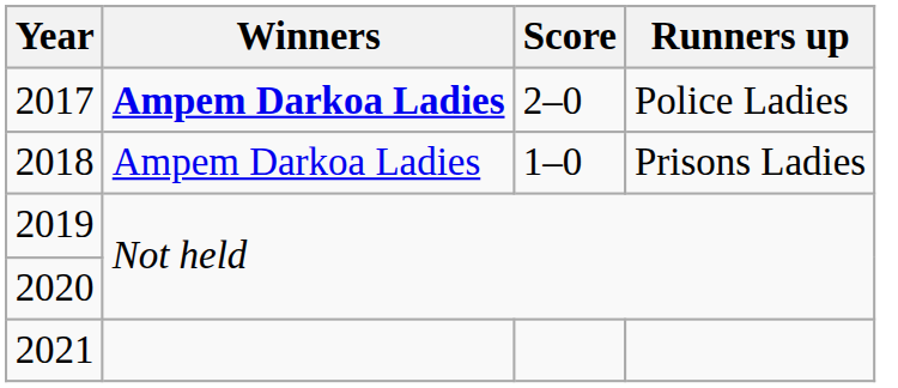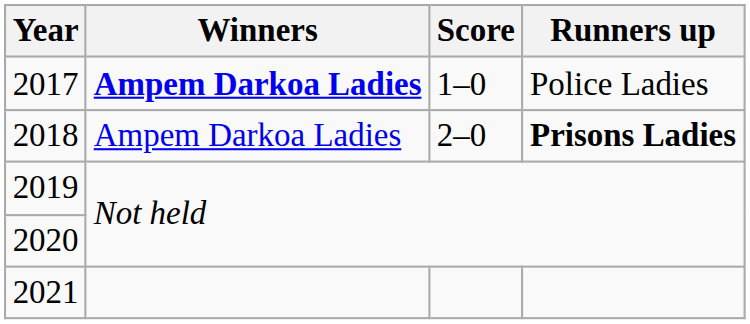2017 | Score: 2–0 -> 1–0
2018 | Score: 1–0 -> 2–0
2018 | Runners up: normal -> bold
